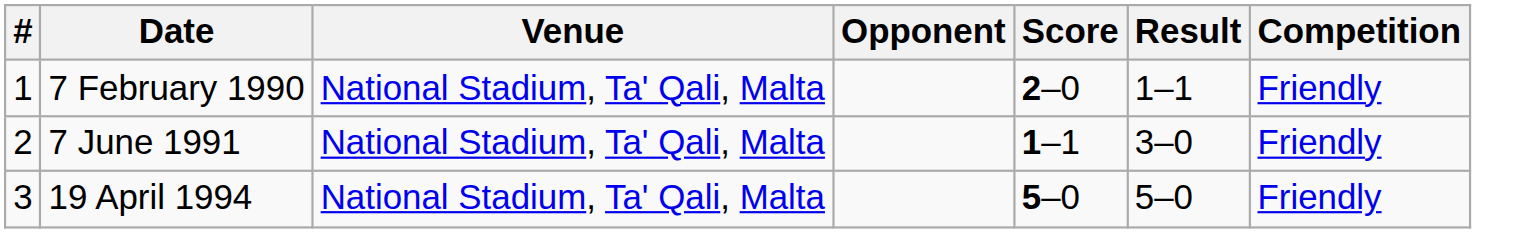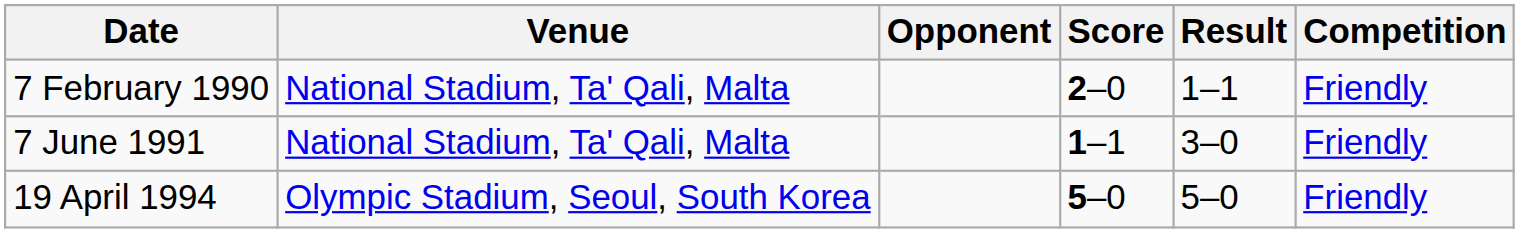- column: # | 1 | 2 | 3
19 April 1994 | Venue: National Stadium, Ta' Qali, Malta -> Olympic Stadium, Seoul, South Korea
